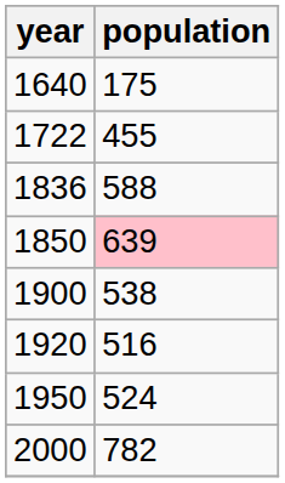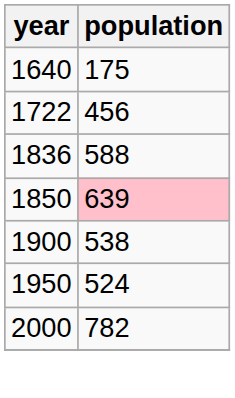1722 | population: 455 -> 456
- row: 1920 | 516
